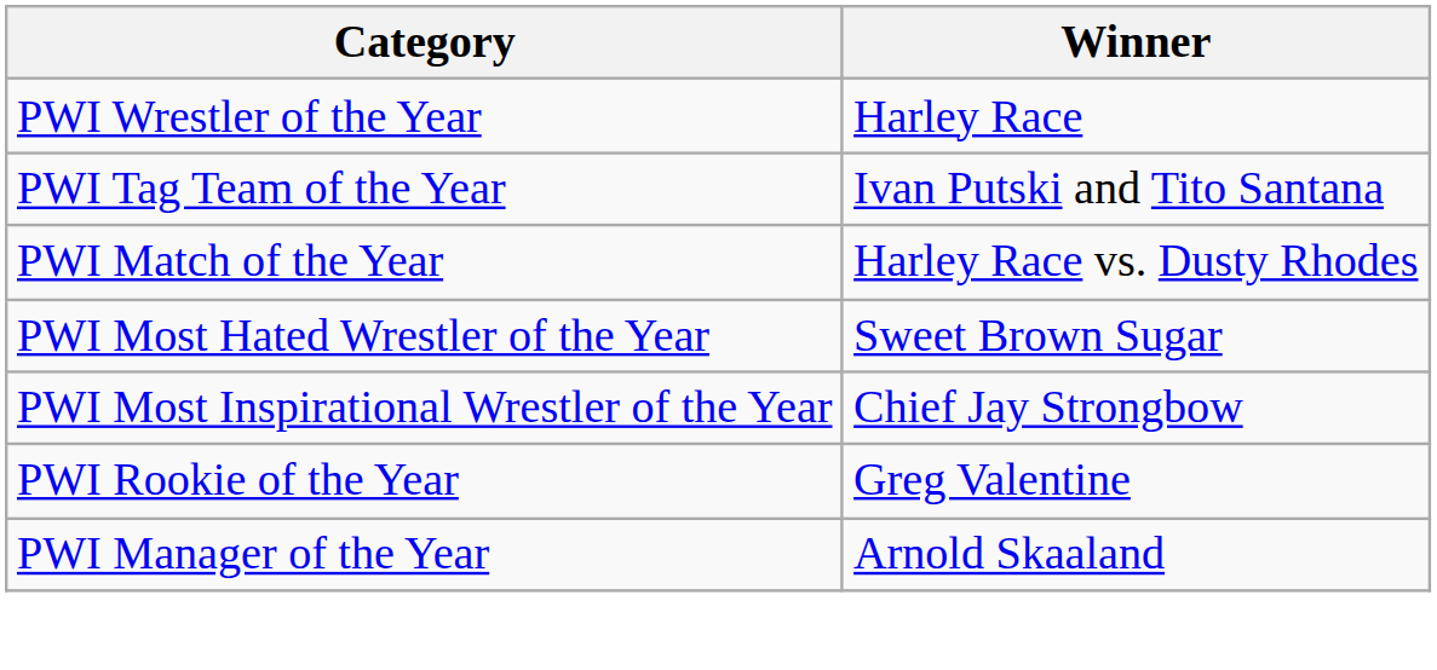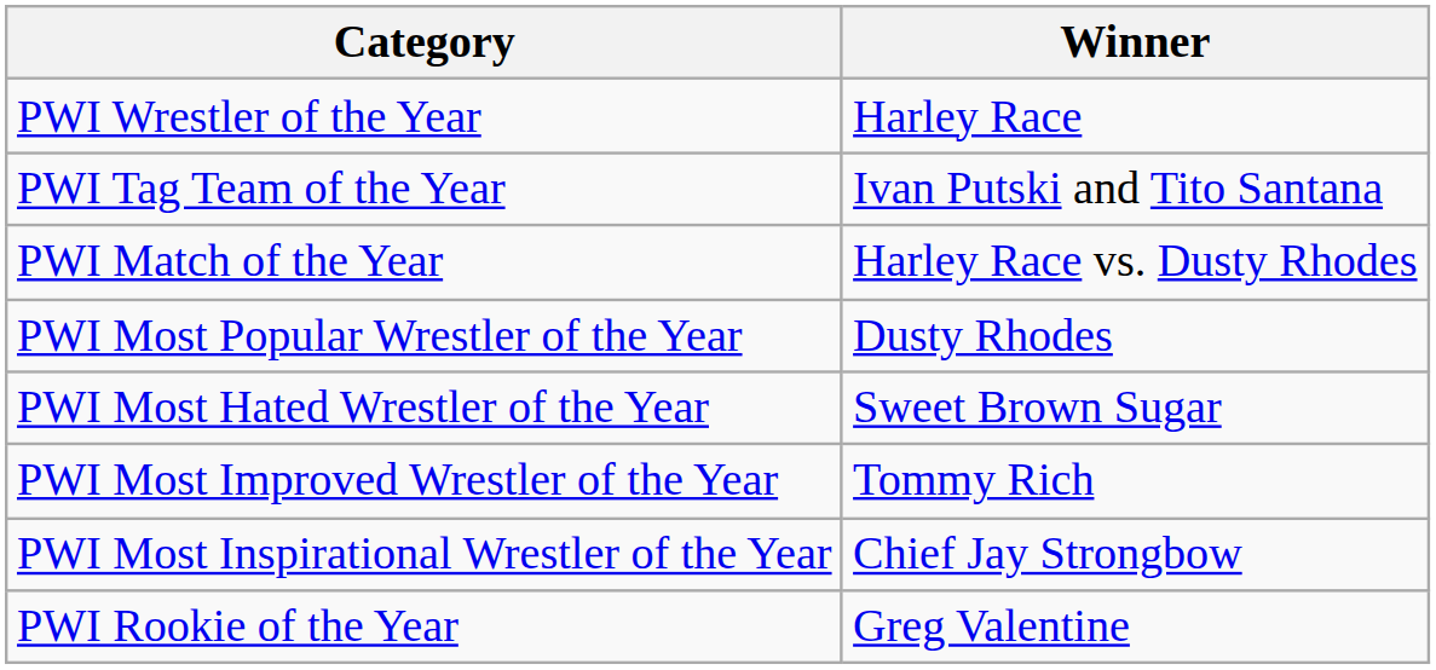+ row: PWI Most Popular Wrestler of the Year | Dusty Rhodes
+ row: PWI Most Improved Wrestler of the Year | Tommy Rich
- row: PWI Manager of the Year | Arnold Skaaland
